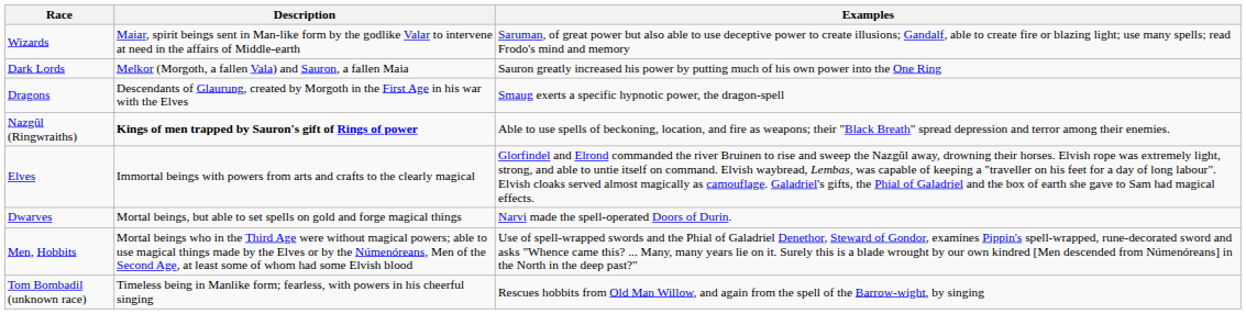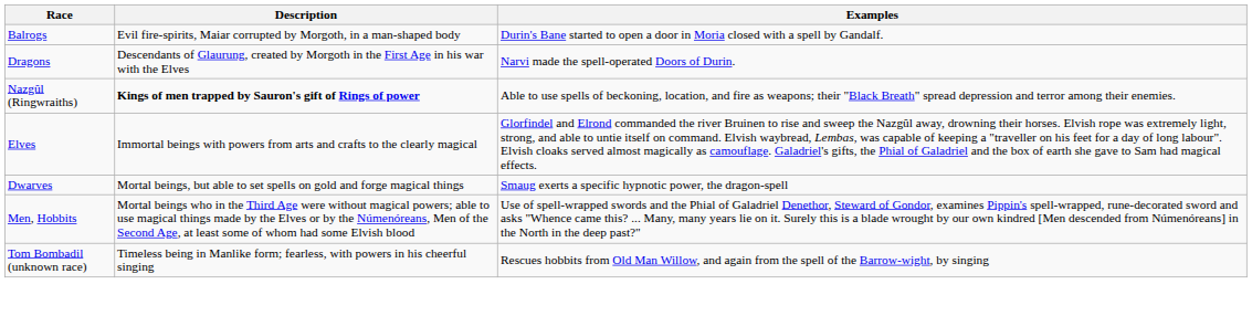- row: Wizards | Maiar, spirit beings sent in Man-like form by the godlike Valar to intervene at need in the affairs of Middle-earth | Saruman, of great power but also able to use deceptive power to create illusions; Gandalf, able to create fire or blazing light; use many spells; read Frodo's mind and memory
- row: Dark Lords | Melkor (Morgoth, a fallen Vala) and Sauron, a fallen Maia | Sauron greatly increased his power by putting much of his own power into the One Ring
+ row: Balrogs | Evil fire-spirits, Maiar corrupted by Morgoth, in a man-shaped body | Durin's Bane started to open a door in Moria closed with a spell by Gandalf.
Dragons | Examples: Smaug exerts a specific hypnotic power, the dragon-spell -> Narvi made the spell-operated Doors of Durin.
Dwarves | Examples: Narvi made the spell-operated Doors of Durin. -> Smaug exerts a specific hypnotic power, the dragon-spell
